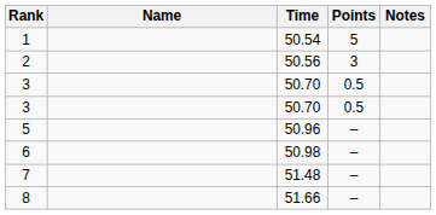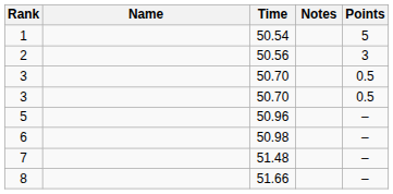columns swapped: Points <-> Notes
